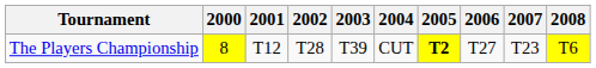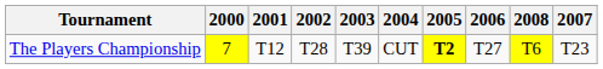columns swapped: 2007 <-> 2008
The Players Championship | 2000: 8 -> 7
